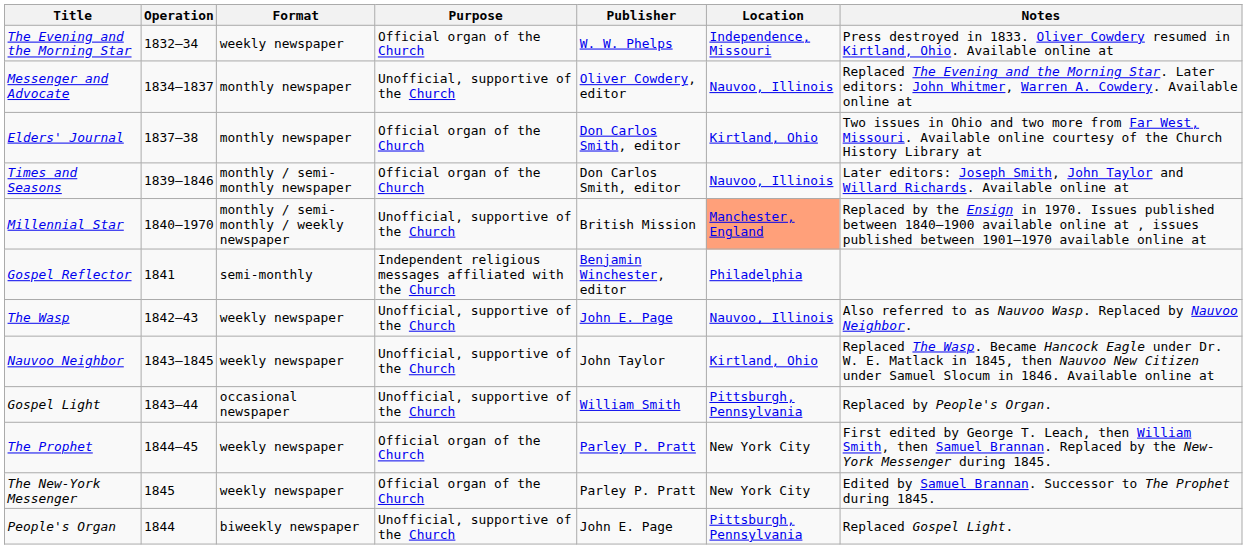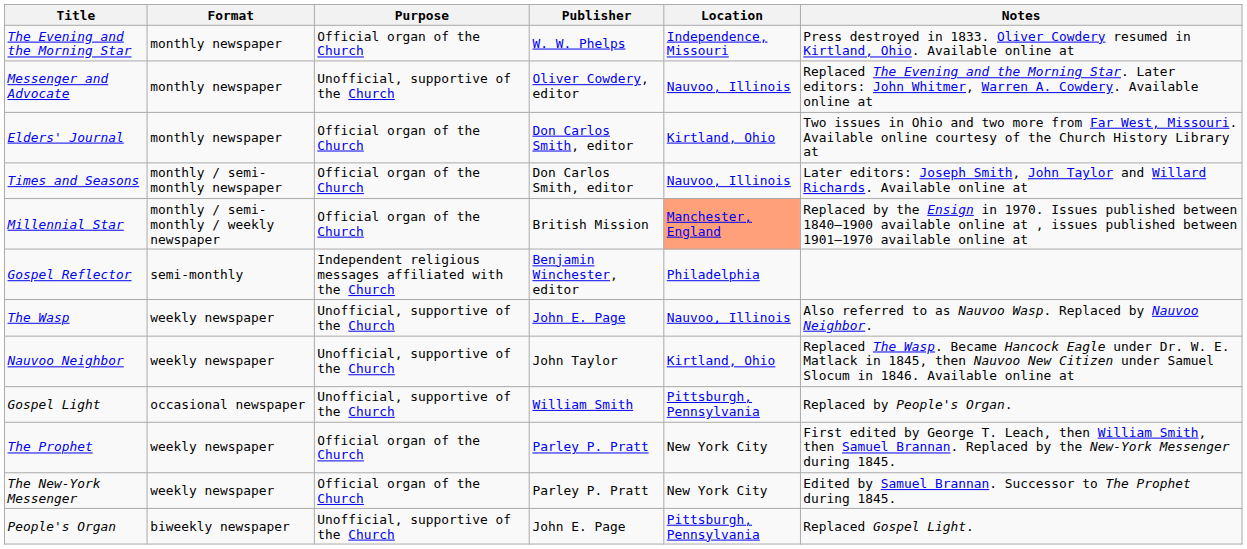- column: Operation | 1832–34 | 1834–1837 | 1837–38 | 1839–1846 | 1840–1970 | 1841 | 1842–43 | 1843–1845 | 1843–44 | 1844–45 | 1845 | 1844
The Evening and the Morning Star | Format: weekly newspaper -> monthly newspaper
Millennial Star | Purpose: Unofficial, supportive of the Church -> Official organ of the Church
